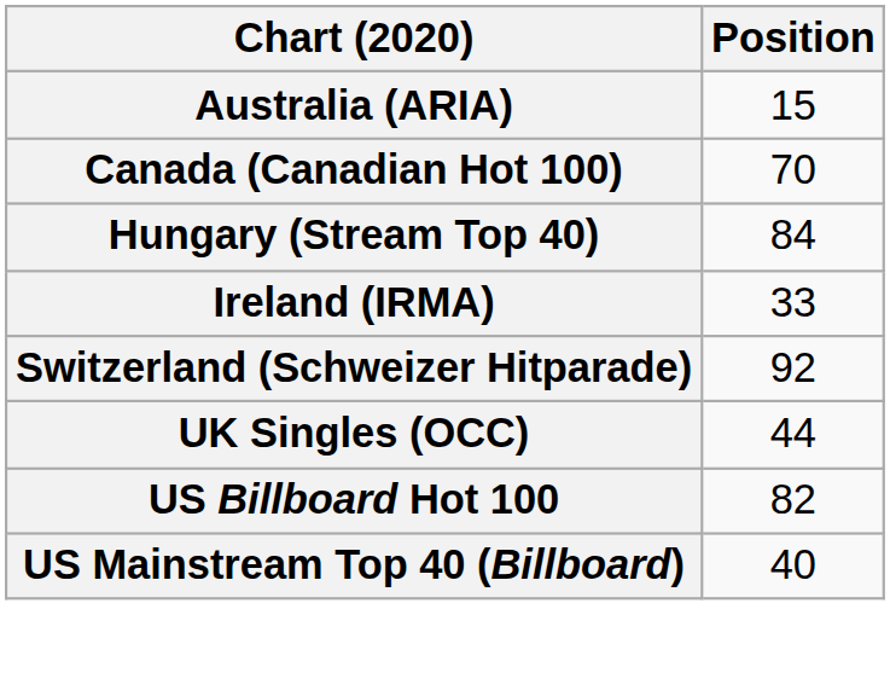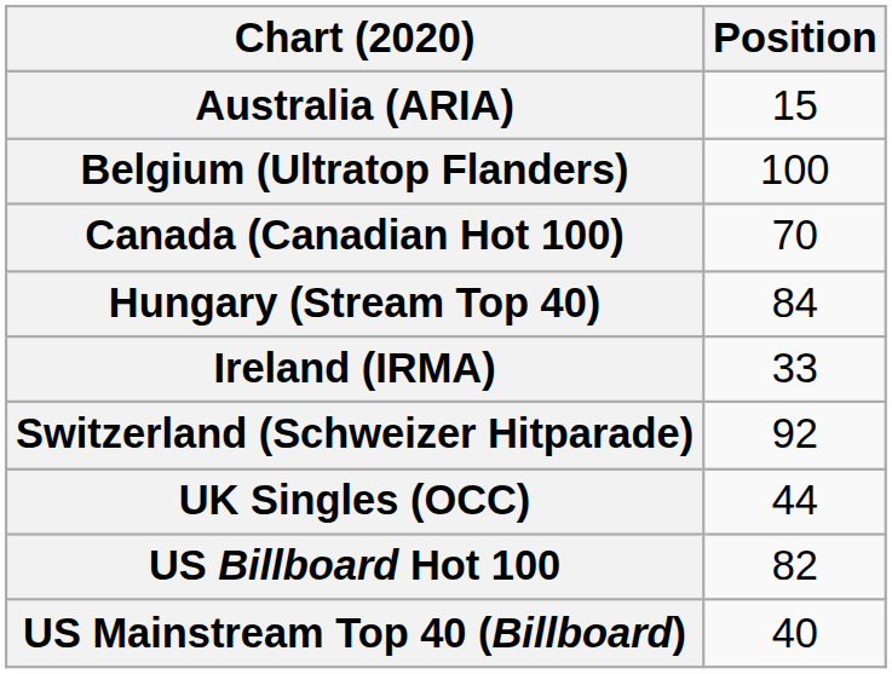+ row: Belgium (Ultratop Flanders) | 100
